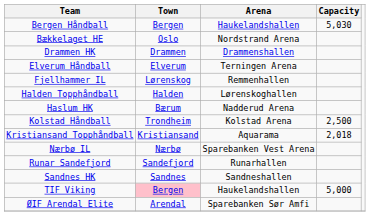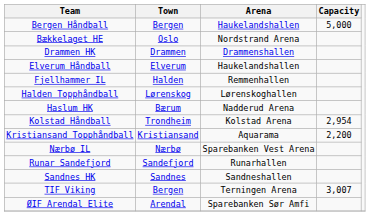Bergen Håndball | Capacity: 5,030 -> 5,000
Elverum Håndball | Arena: Terningen Arena -> Haukelandshallen
Fjellhammer IL | Town: Lørenskog -> Halden
Halden Topphåndball | Town: Halden -> Lørenskog
Kolstad Håndball | Capacity: 2,500 -> 2,954
Kristiansand Topphåndball | Capacity: 2,018 -> 2,200
TIF Viking | Town: pink background -> no background
TIF Viking | Arena: Haukelandshallen -> Terningen Arena
TIF Viking | Capacity: 5,000 -> 3,007
